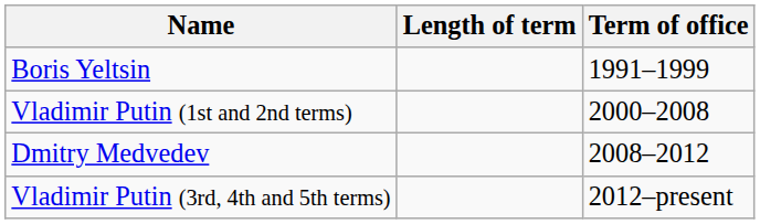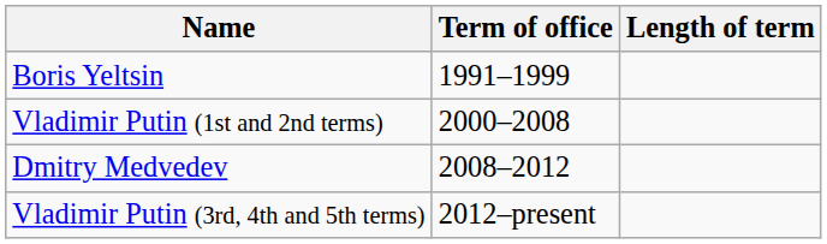columns swapped: Term of office <-> Length of term
